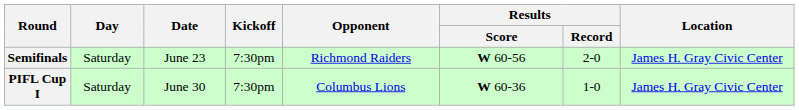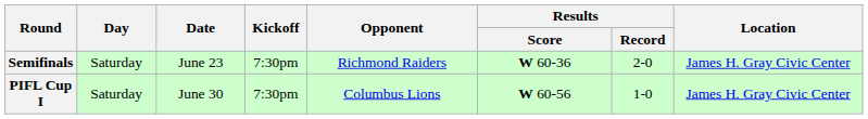Semifinals | Results / Score: W 60-56 -> W 60-36
PIFL Cup I | Results / Score: W 60-36 -> W 60-56
